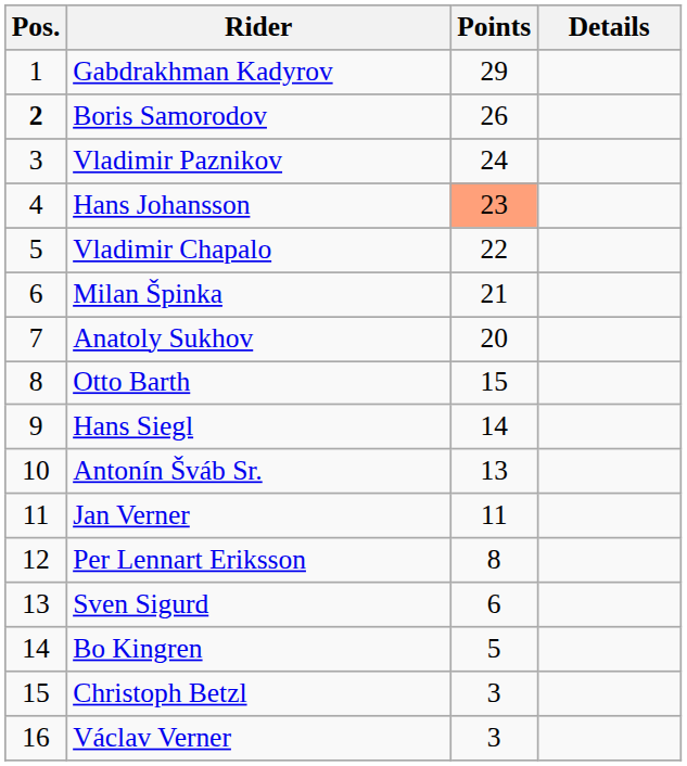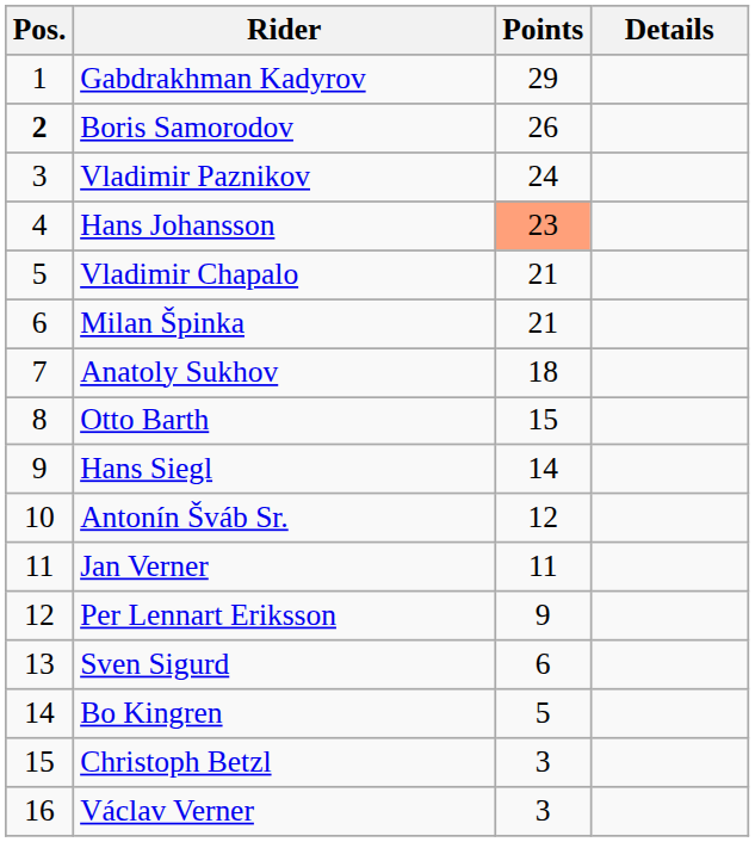Vladimir Chapalo | Points: 22 -> 21
Anatoly Sukhov | Points: 20 -> 18
Antonín Šváb Sr. | Points: 13 -> 12
Per Lennart Eriksson | Points: 8 -> 9
